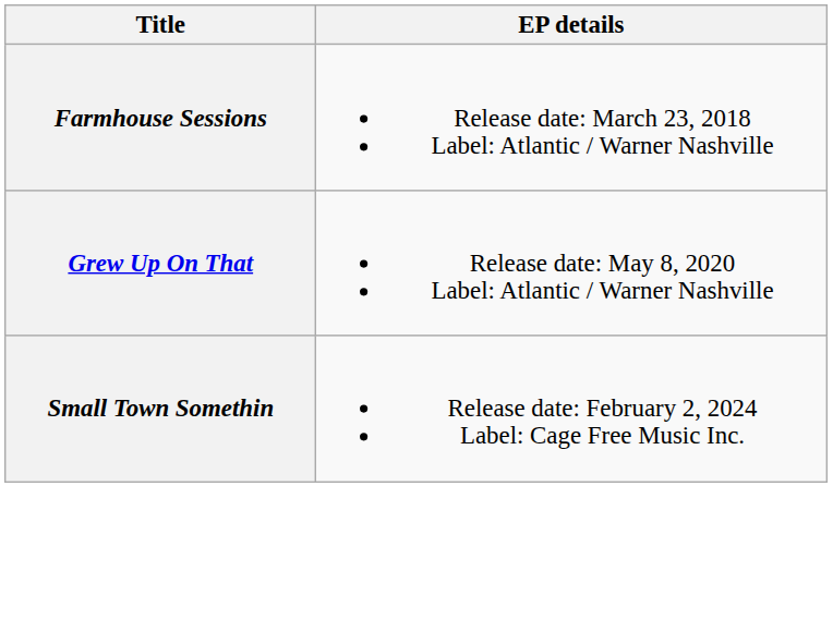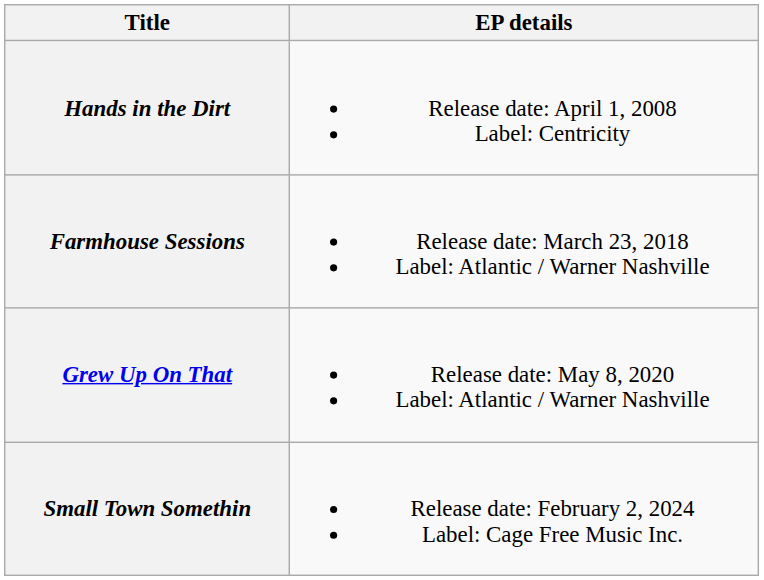+ row: Hands in the Dirt | Release date: April 1, 2008 Label: Centricity
